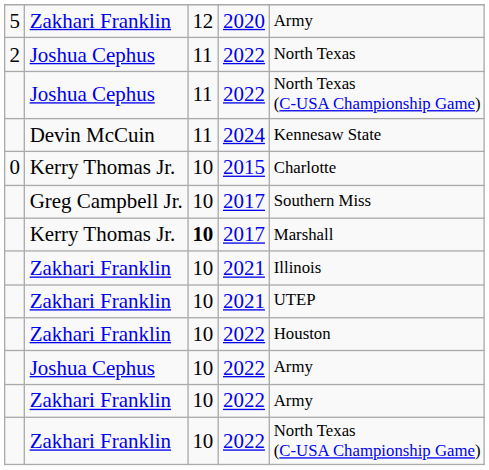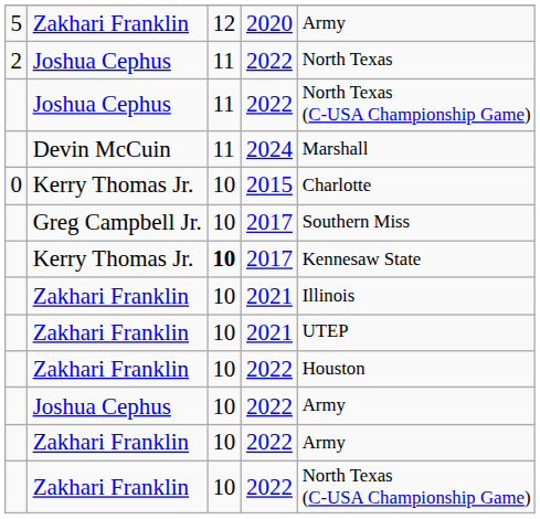2024 | column 5: Kennesaw State -> Marshall
Kerry Thomas Jr. / 2017 | column 5: Marshall -> Kennesaw State
